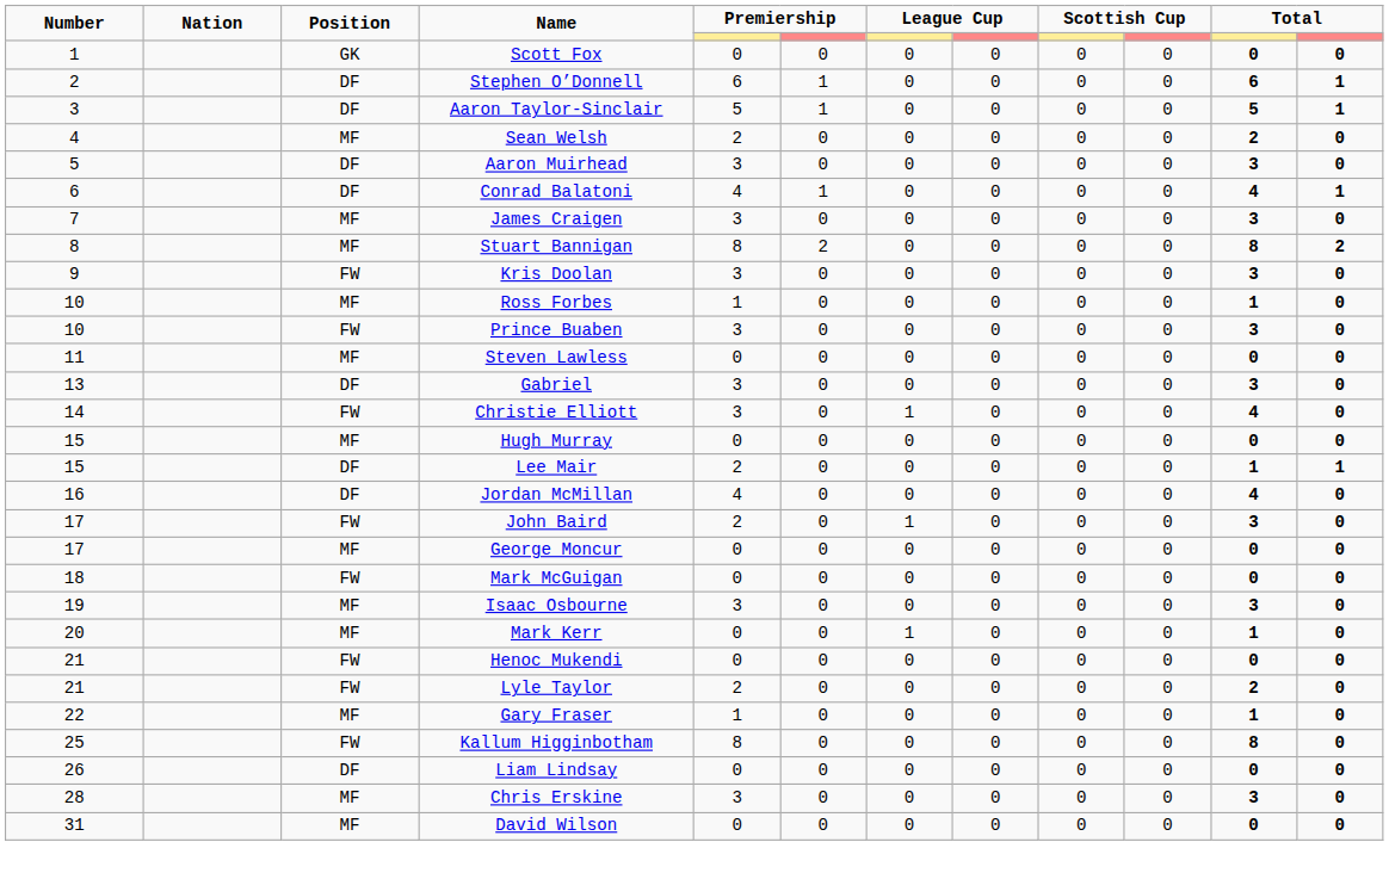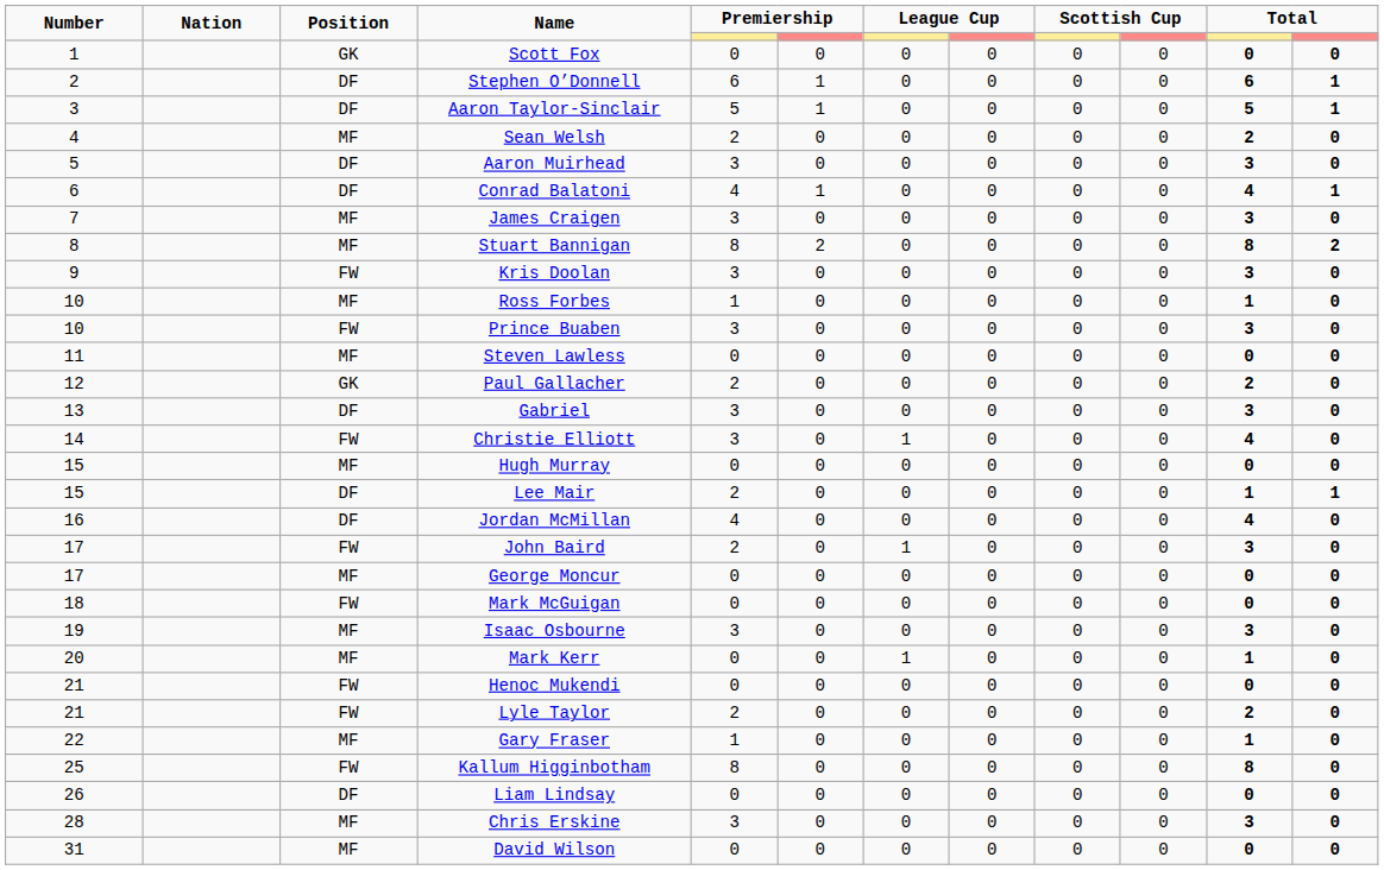+ row: 12 | GK | Paul Gallacher | 2 | 0 | 0 | 0 | 0 | 0 | 2 | 0
